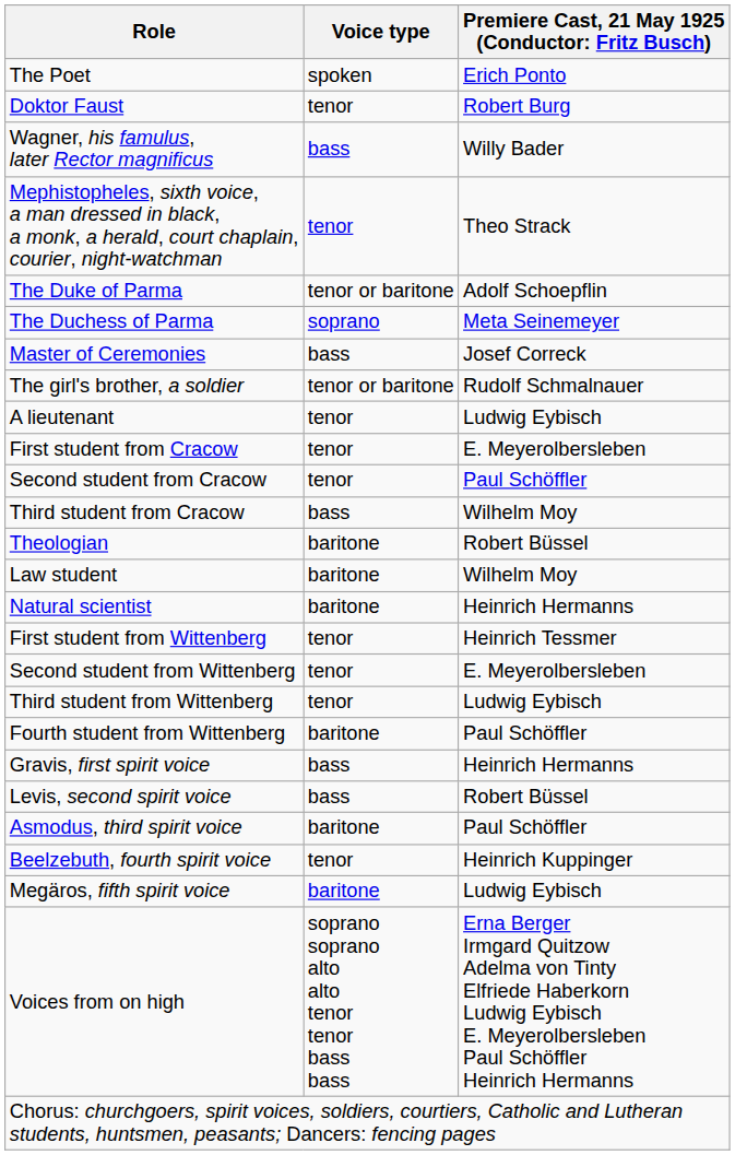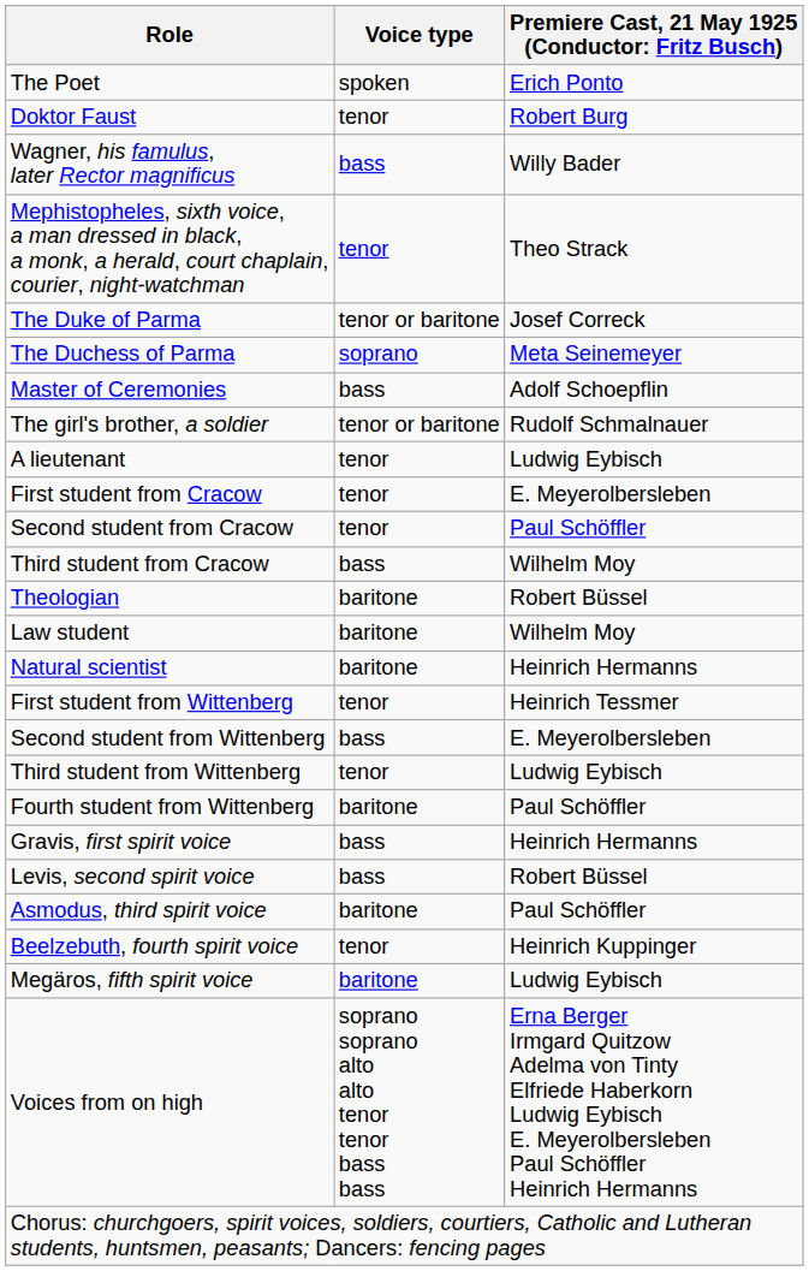The Duke of Parma | column 3: Adolf Schoepflin -> Josef Correck
Master of Ceremonies | column 3: Josef Correck -> Adolf Schoepflin
Second student from Wittenberg | Voice type: tenor -> bass
